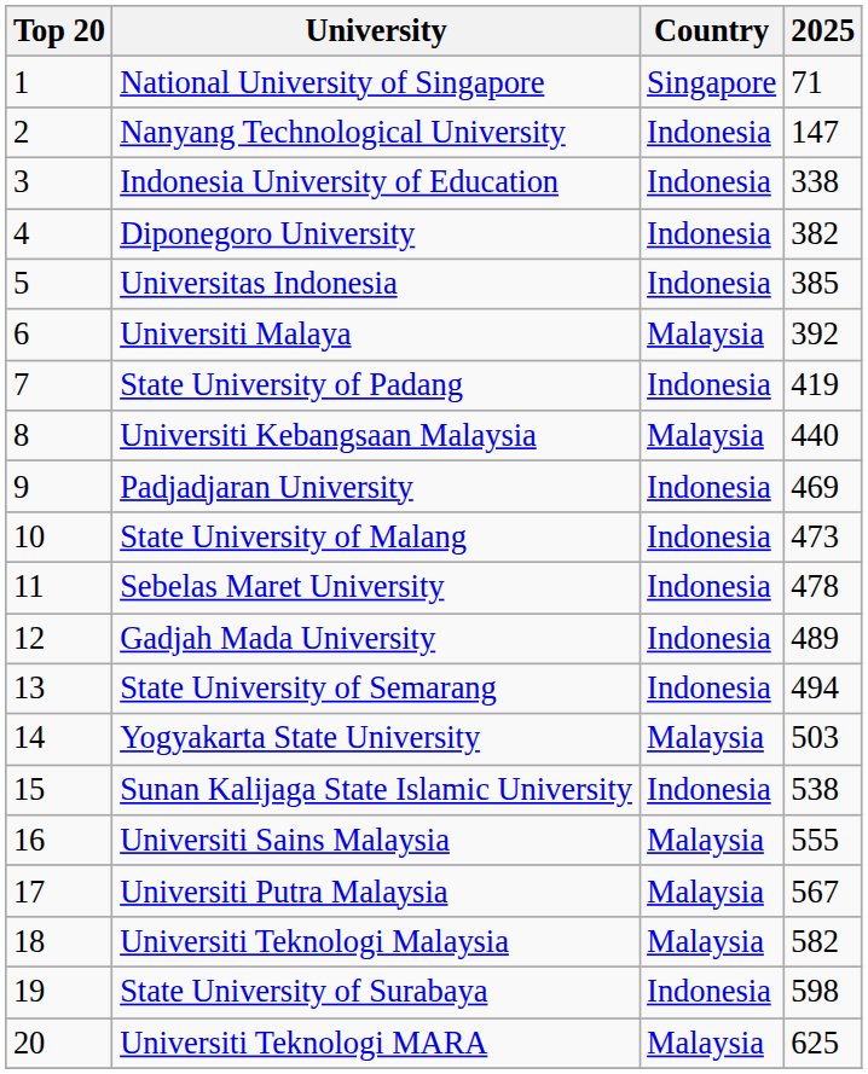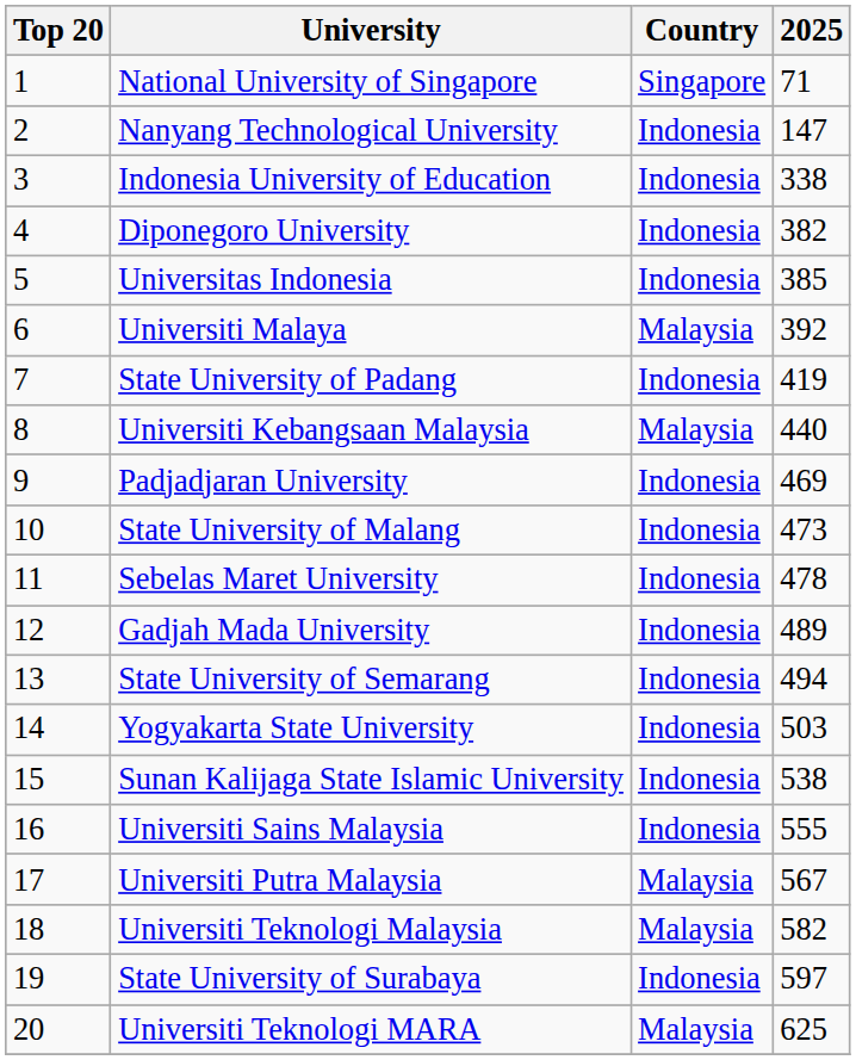Yogyakarta State University | Country: Malaysia -> Indonesia
Universiti Sains Malaysia | Country: Malaysia -> Indonesia
State University of Surabaya | 2025: 598 -> 597
